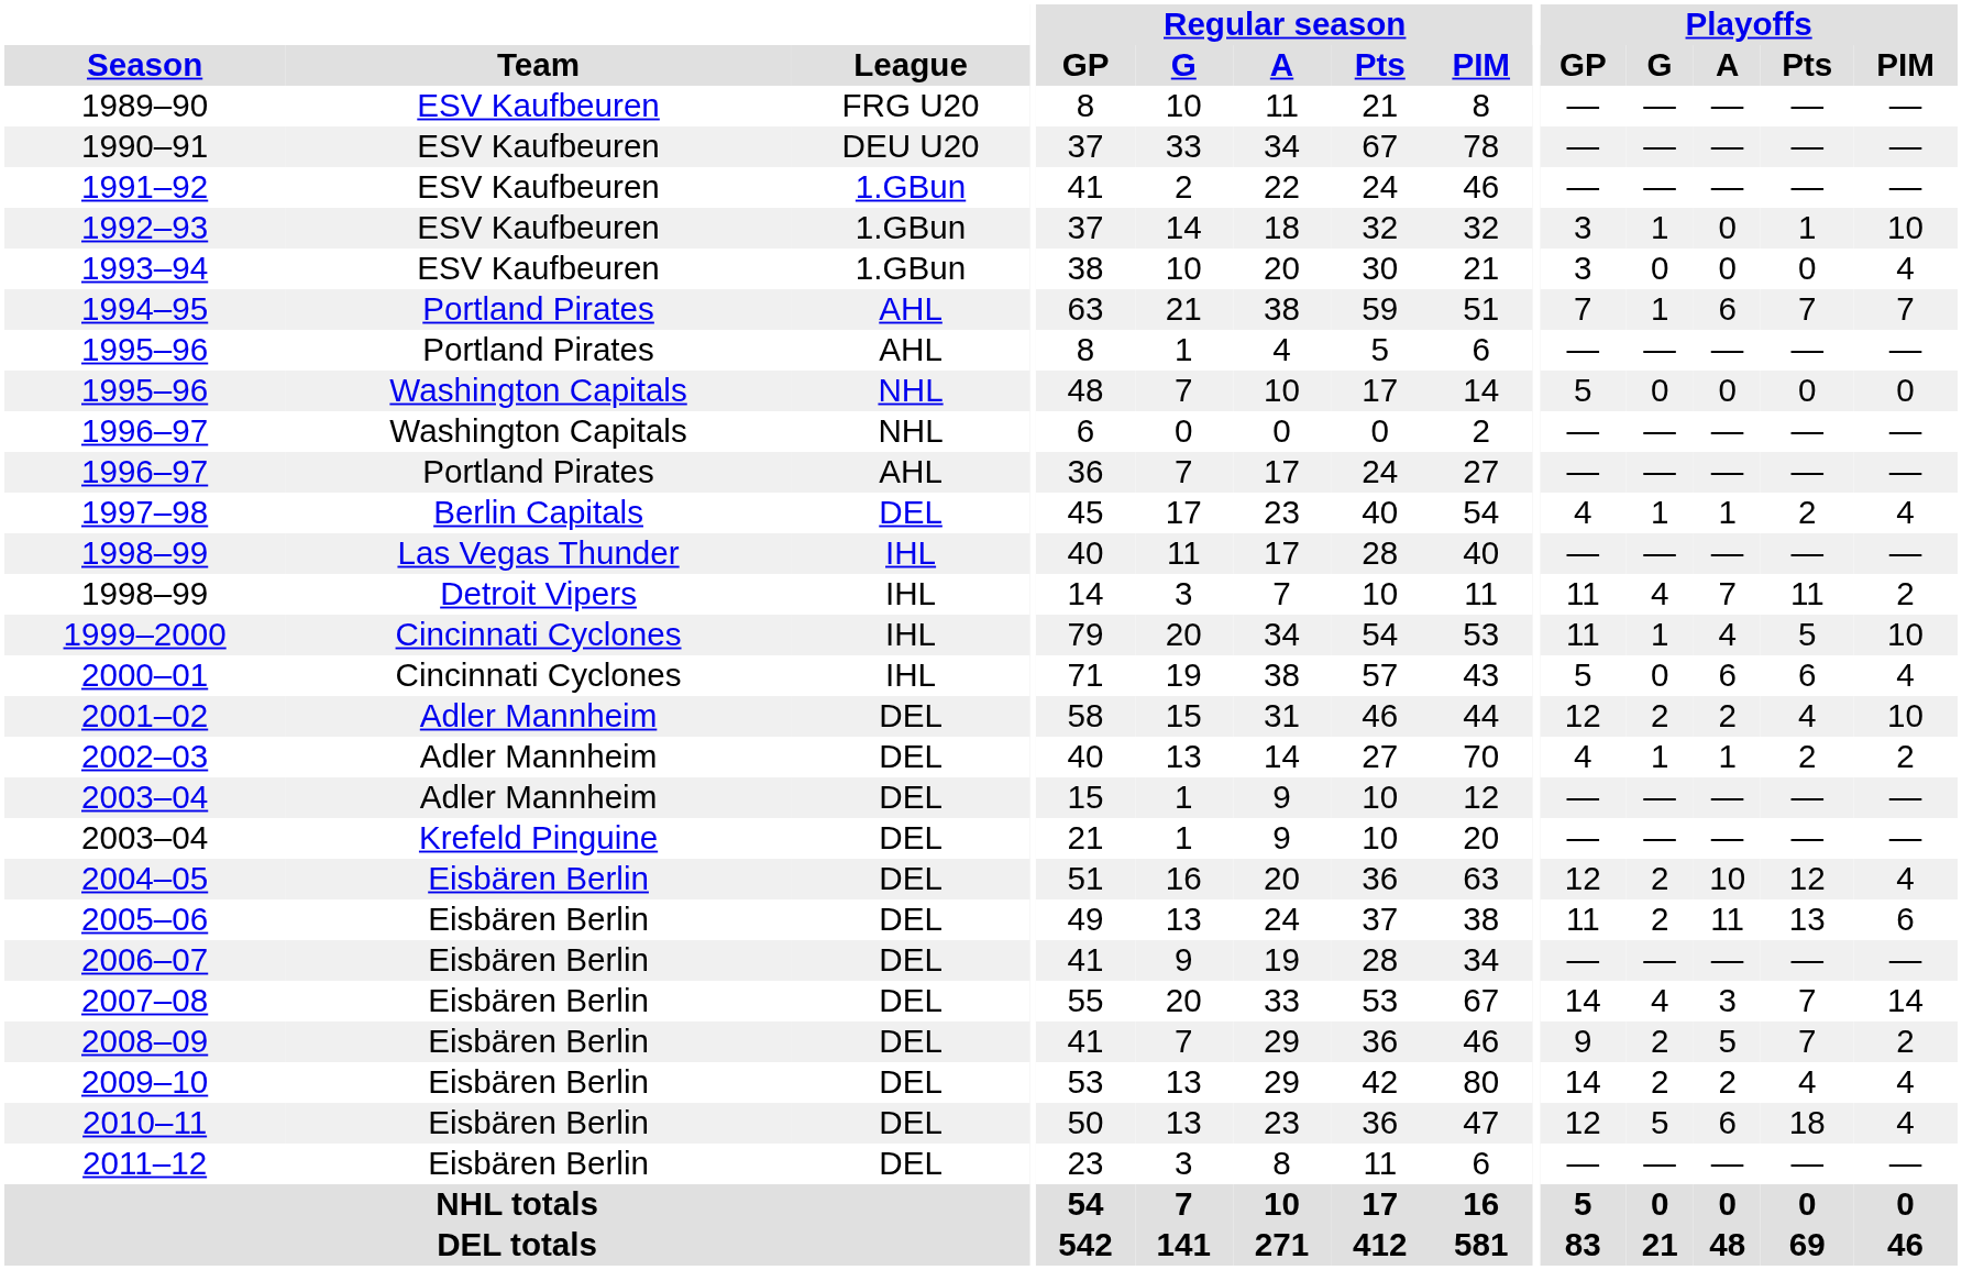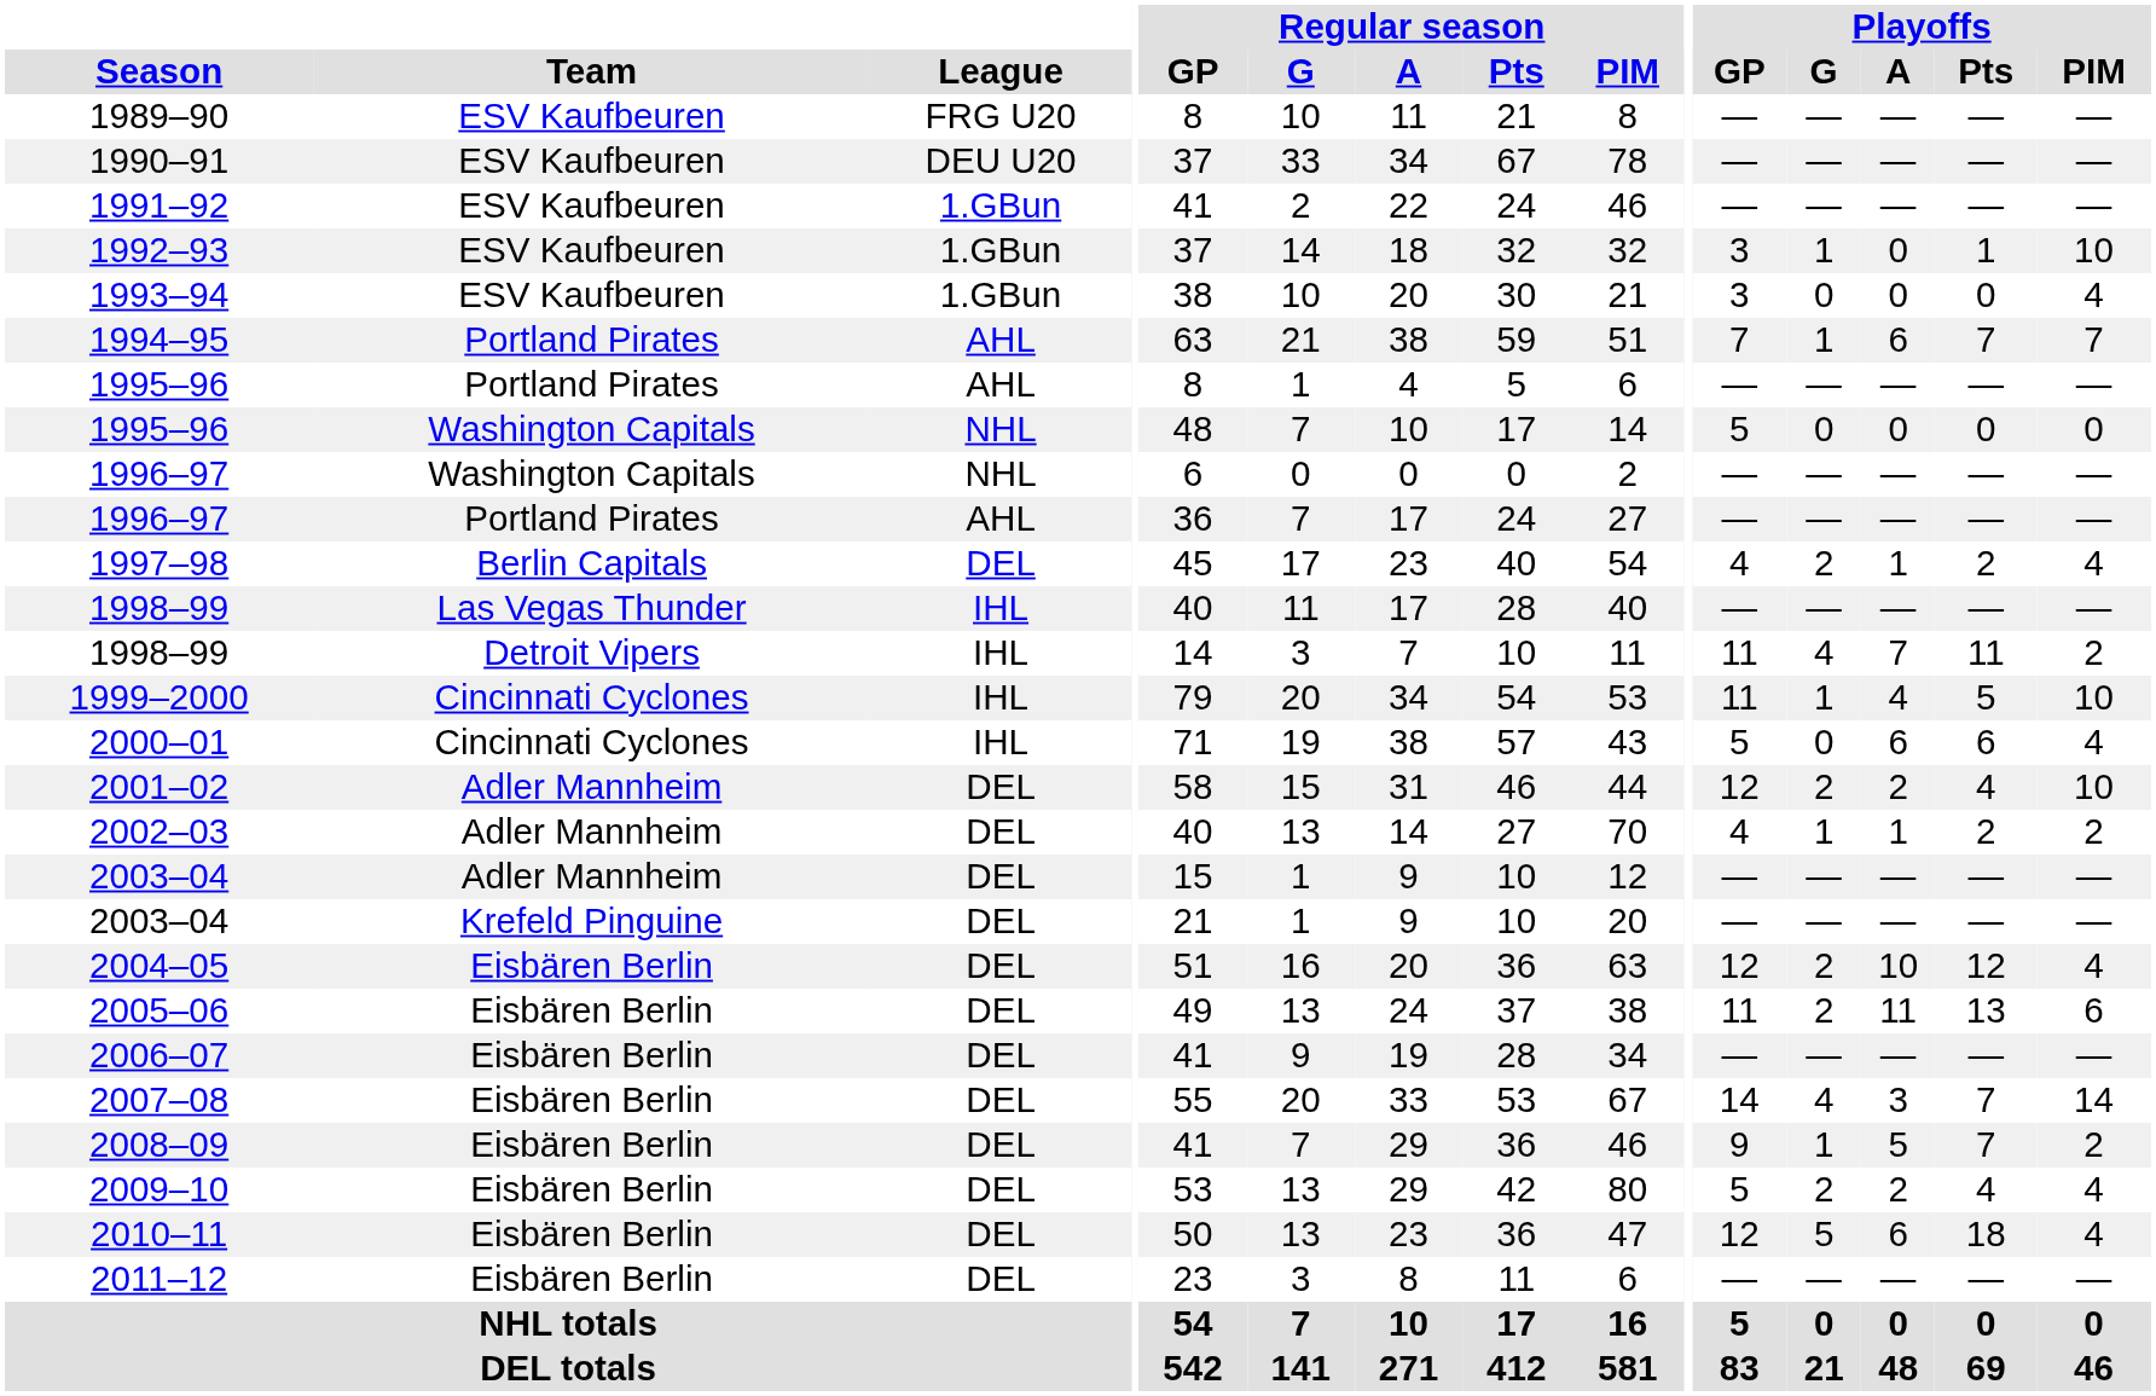1997–98 | Playoffs / G: 1 -> 2
2008–09 | Playoffs / G: 2 -> 1
2009–10 | Playoffs / GP: 14 -> 5
